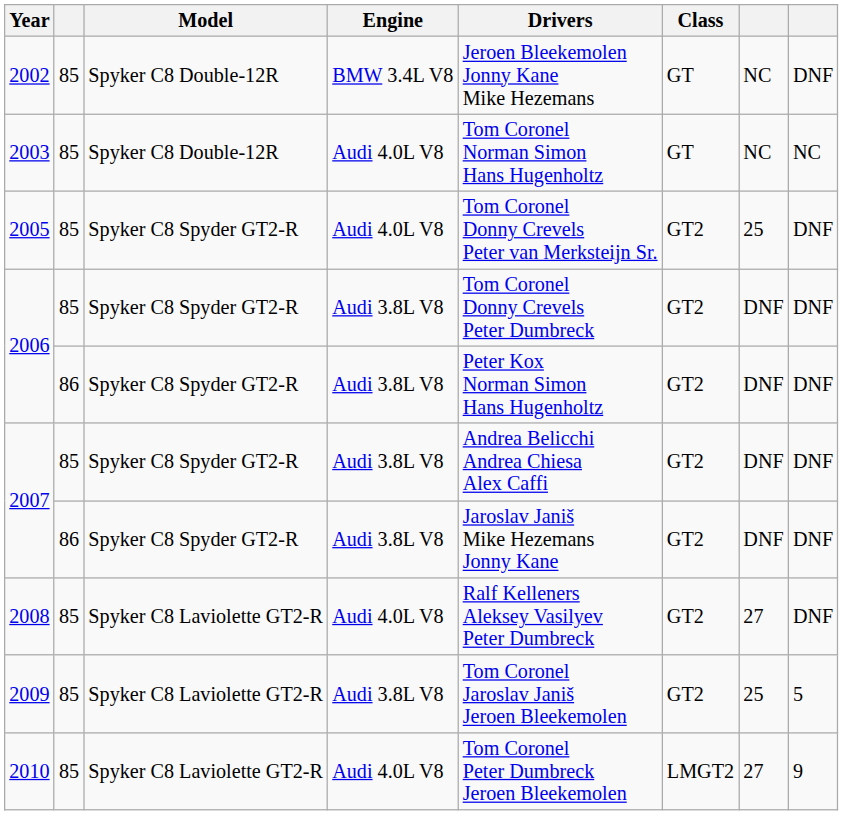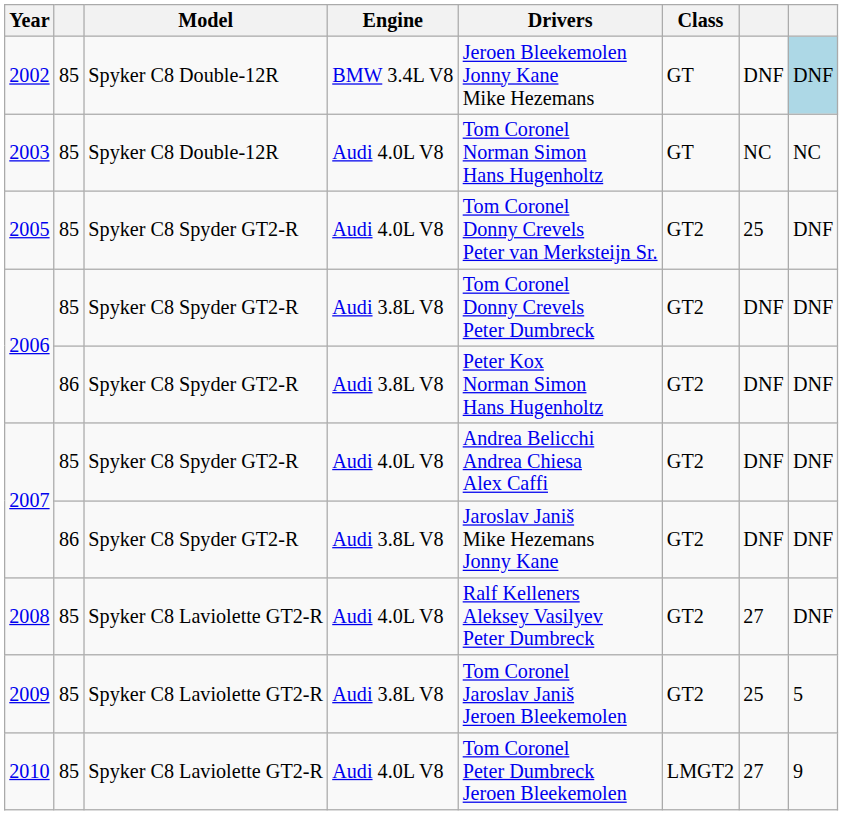2002 | column 7: NC -> DNF
2002 | column 8: no background -> lightblue background
2007 / 85 | Engine: Audi 3.8L V8 -> Audi 4.0L V8
